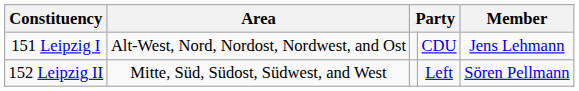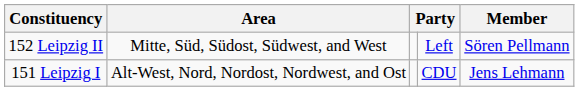rows swapped: 151 Leipzig I <-> 152 Leipzig II
